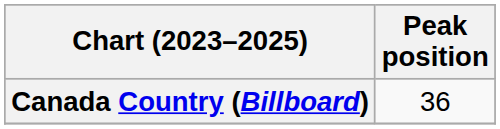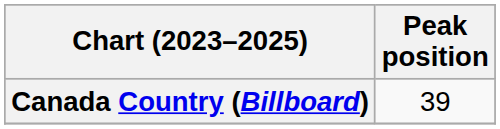Canada Country (Billboard) | Peak position: 36 -> 39
